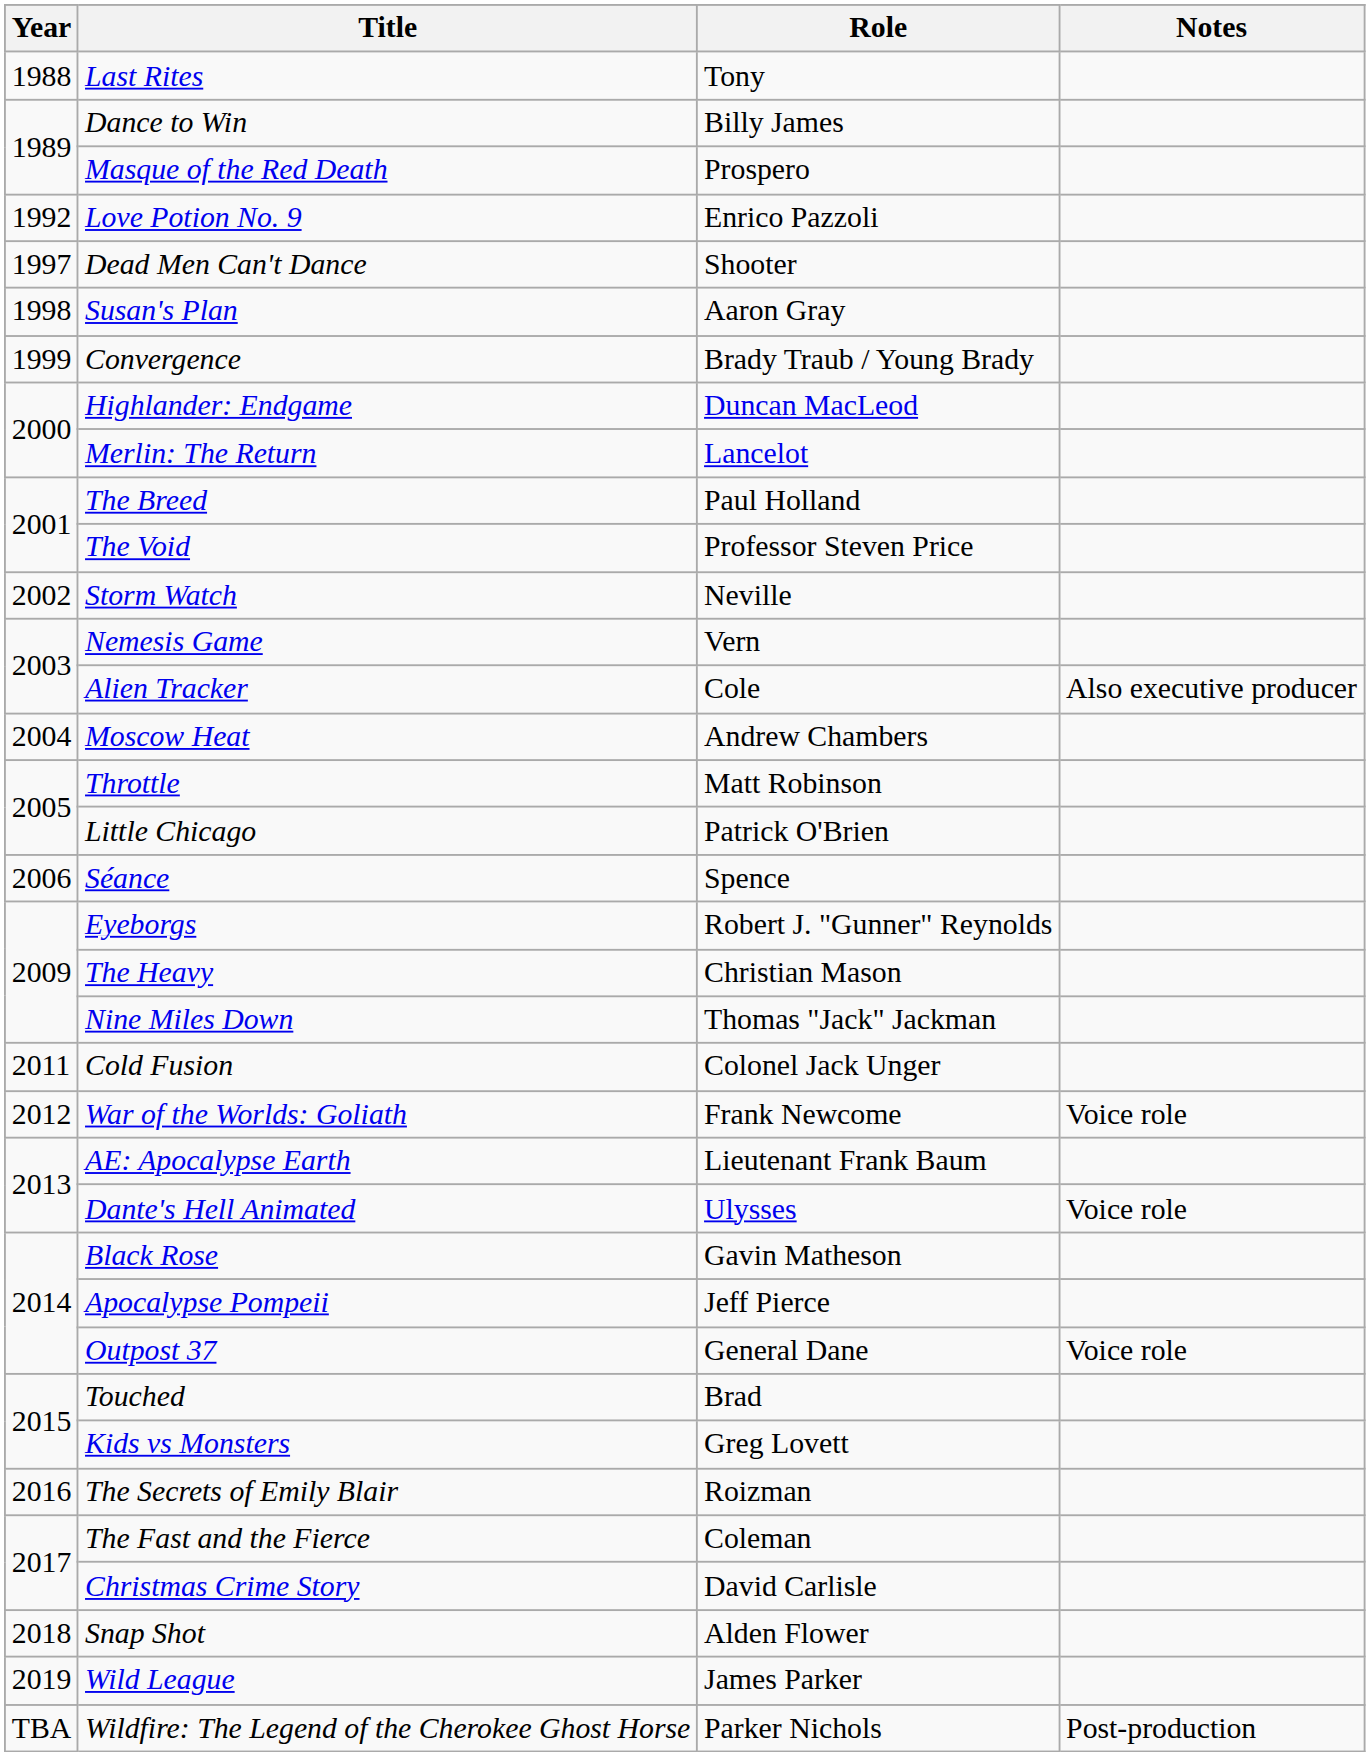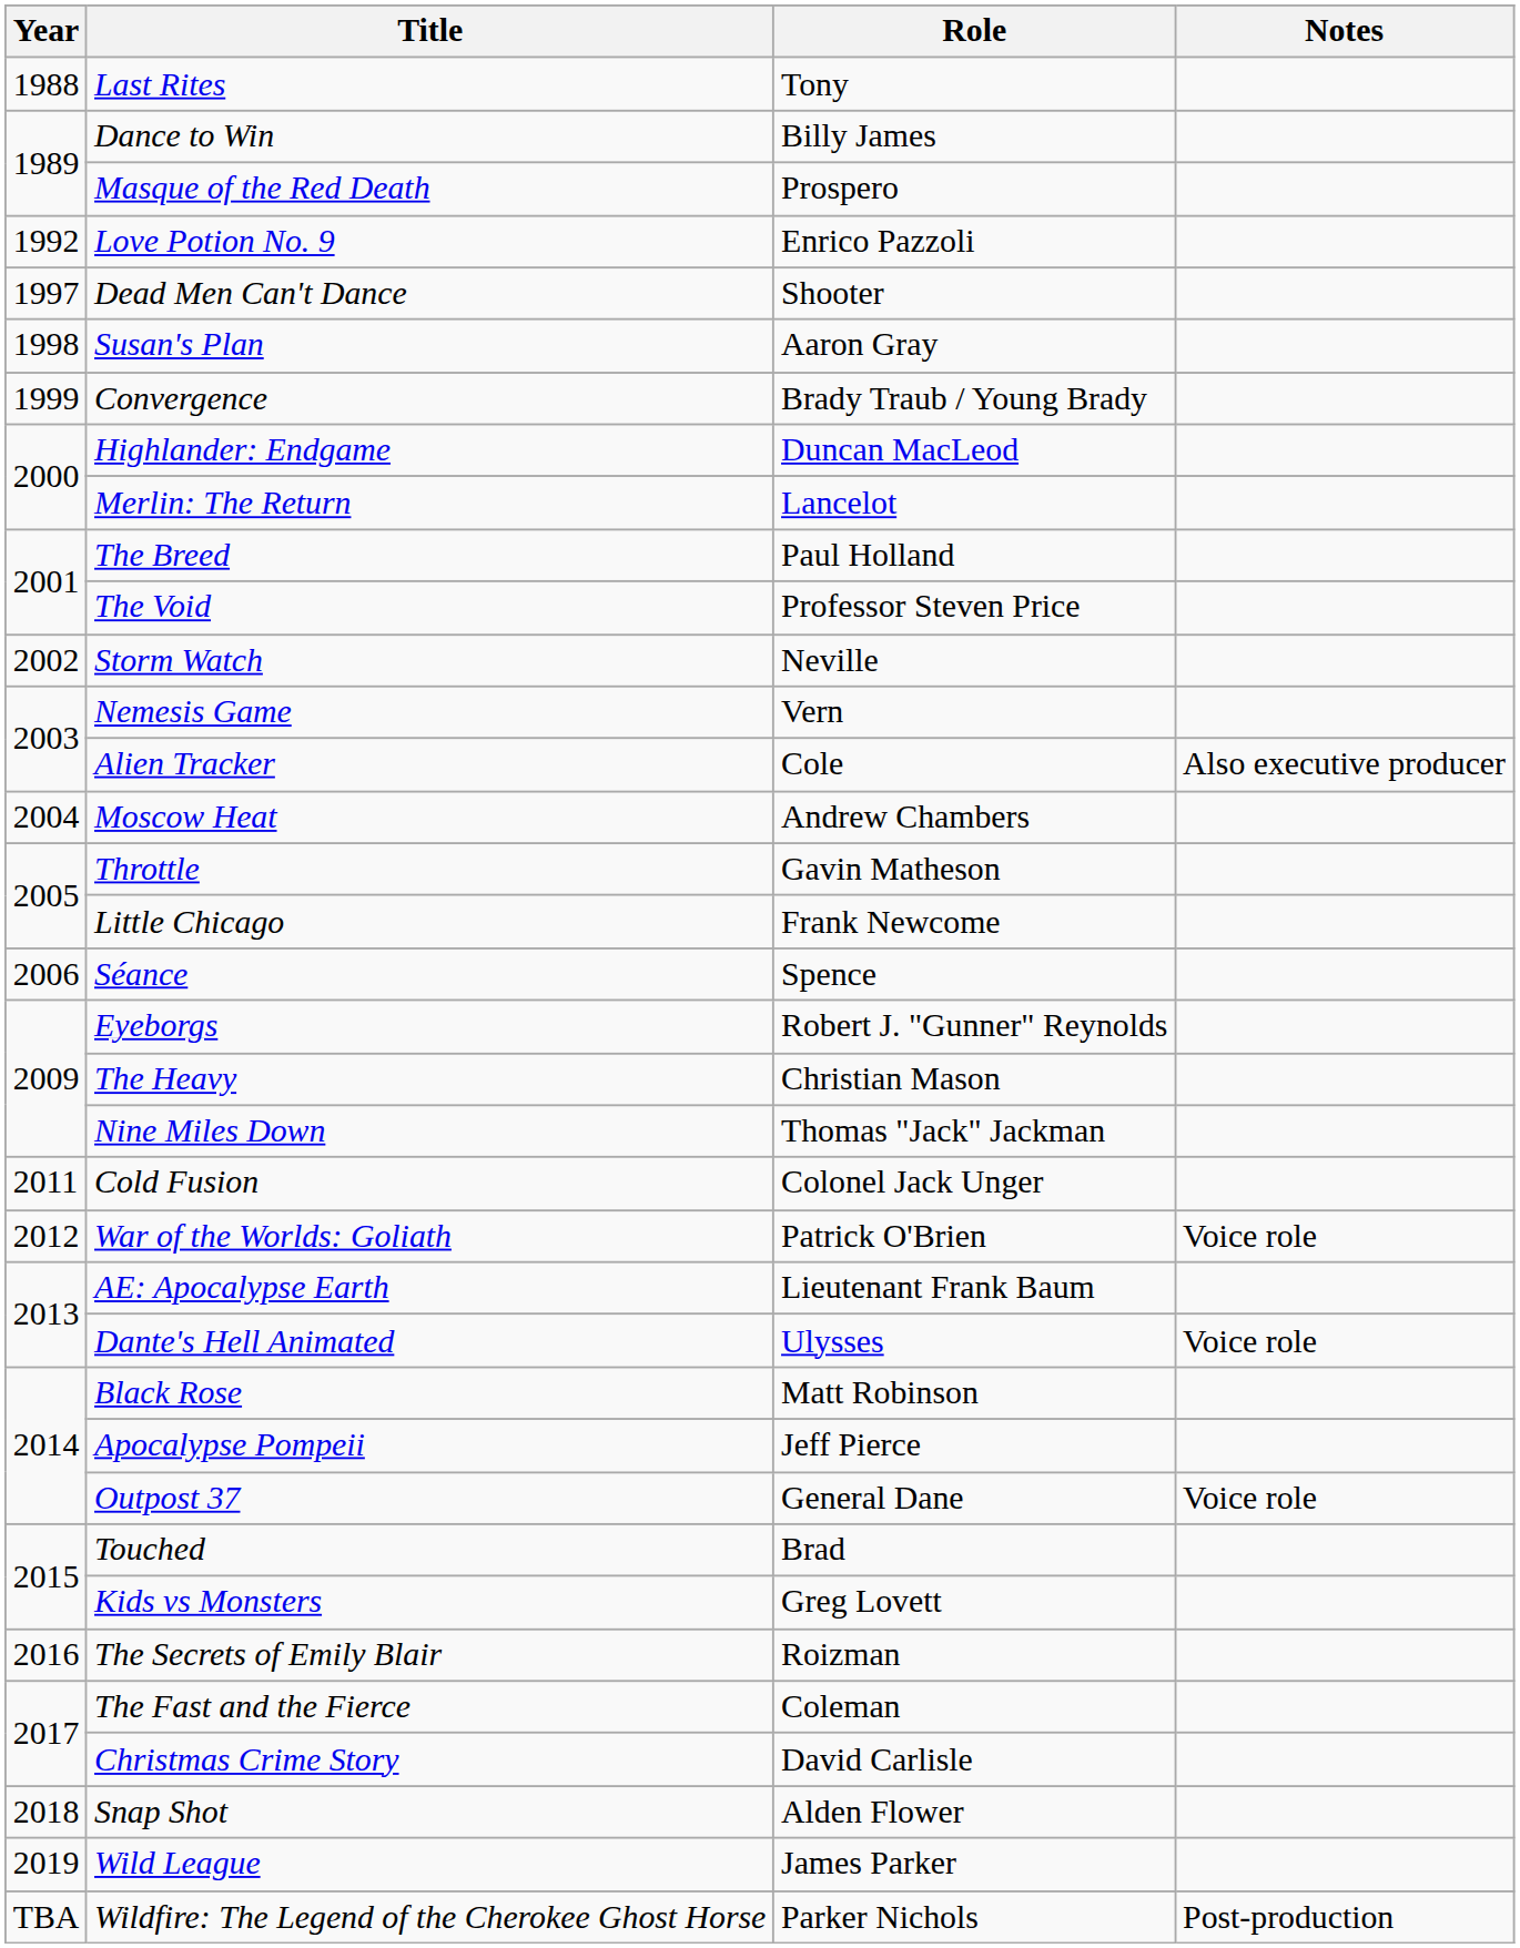Throttle | Role: Matt Robinson -> Gavin Matheson
Little Chicago | Role: Patrick O'Brien -> Frank Newcome
War of the Worlds: Goliath | Role: Frank Newcome -> Patrick O'Brien
Black Rose | Role: Gavin Matheson -> Matt Robinson
